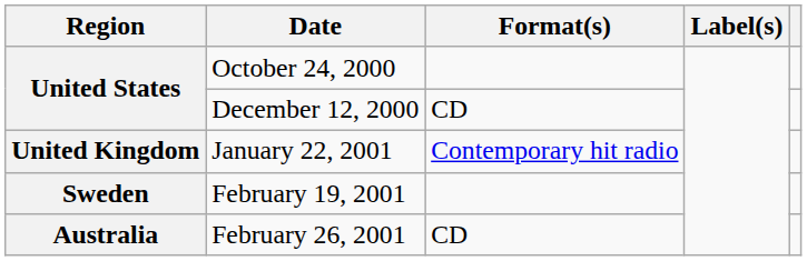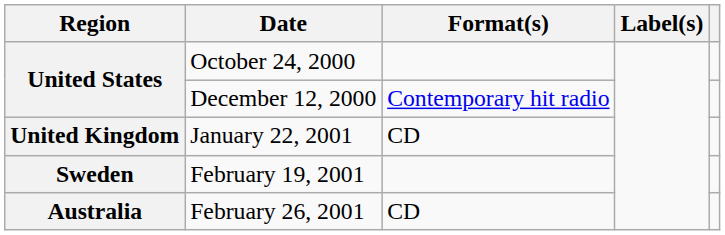December 12, 2000 | Format(s): CD -> Contemporary hit radio
January 22, 2001 | Format(s): Contemporary hit radio -> CD
